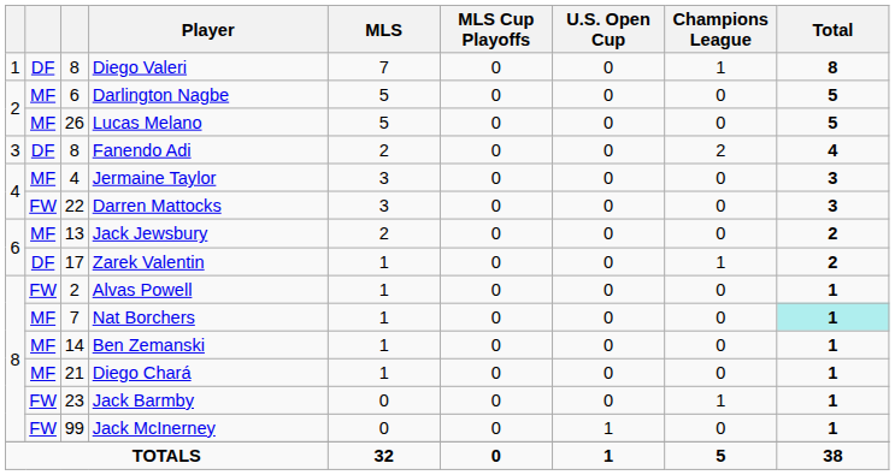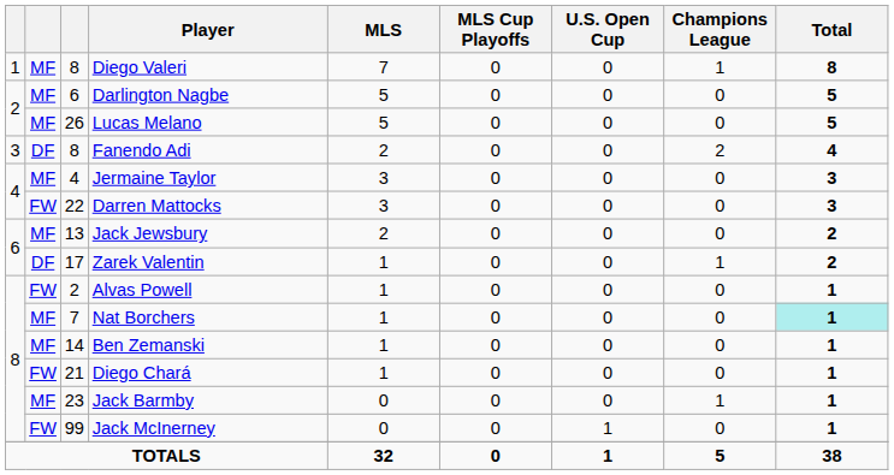Diego Valeri | column 2: DF -> MF
Diego Chará | column 2: MF -> FW
Jack Barmby | column 2: FW -> MF
